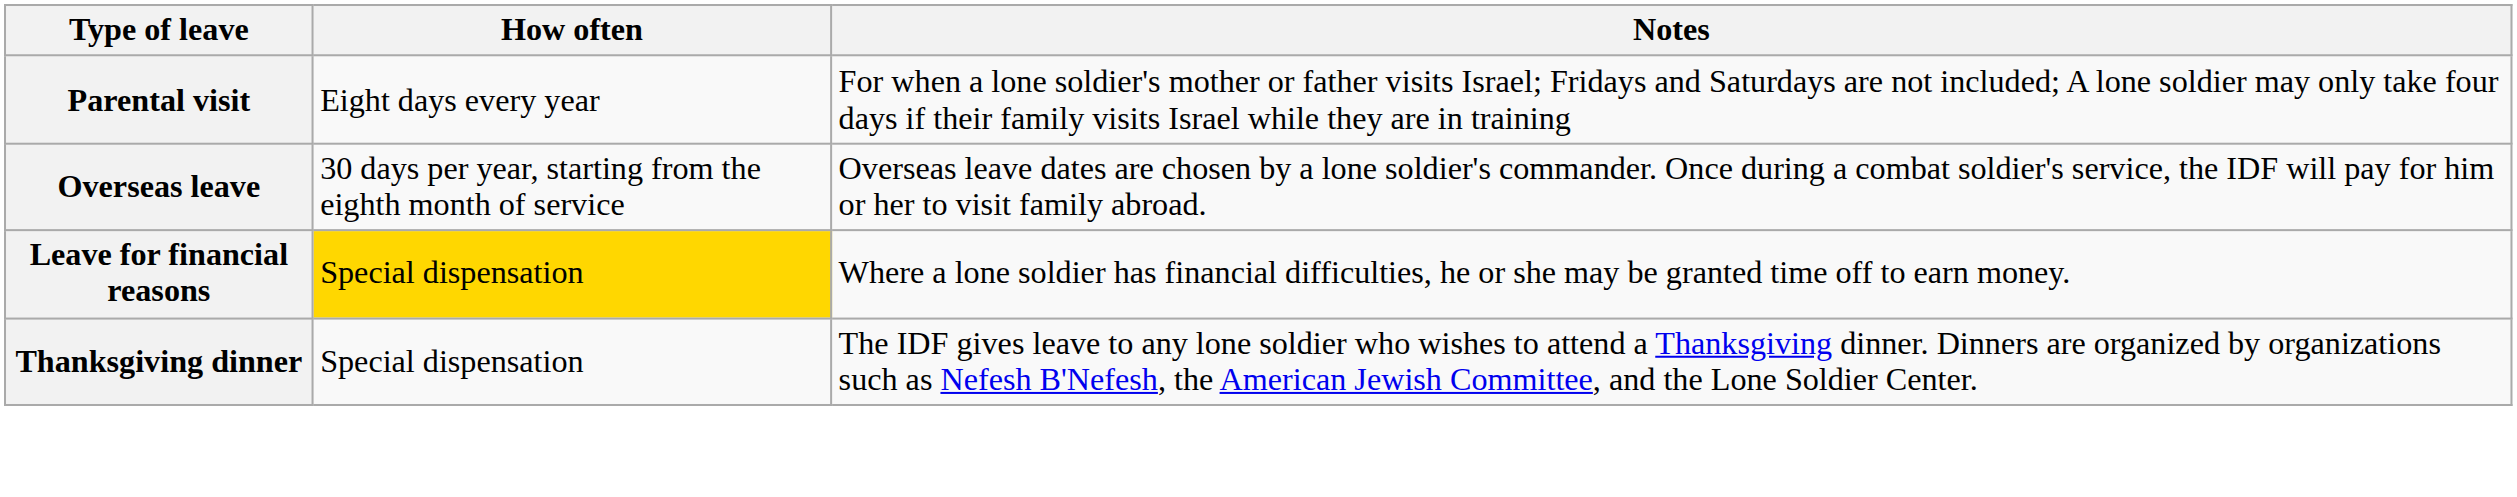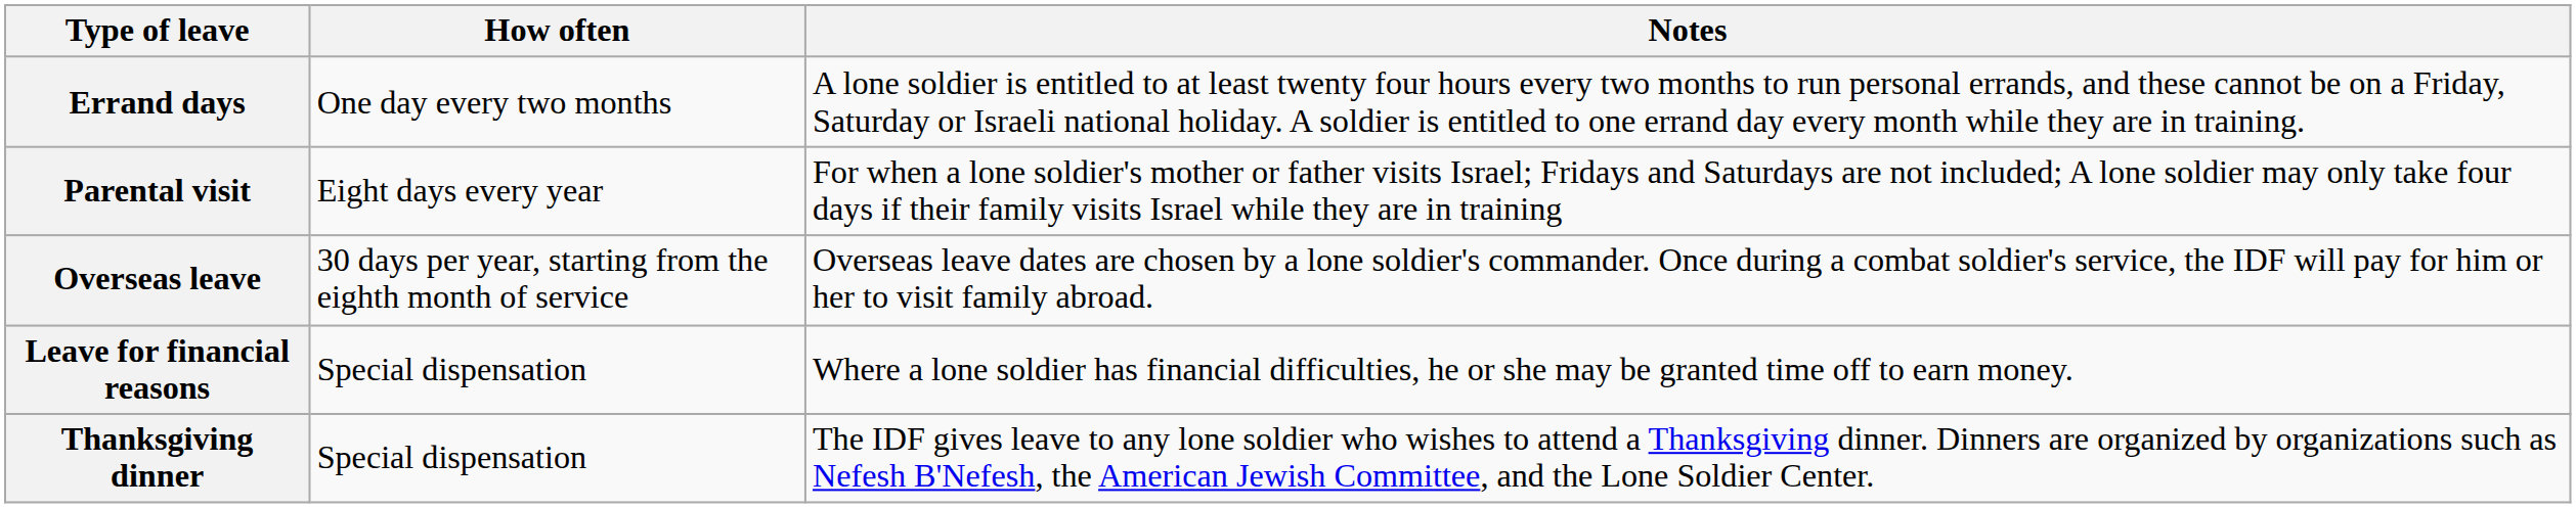+ row: Errand days | One day every two months | A lone soldier is entitled to at least twenty four hours every two months to run personal errands, and these cannot be on a Friday, Saturday or Israeli national holiday. A soldier is entitled to one errand day every month while they are in training.
Leave for financial reasons | How often: gold background -> no background
